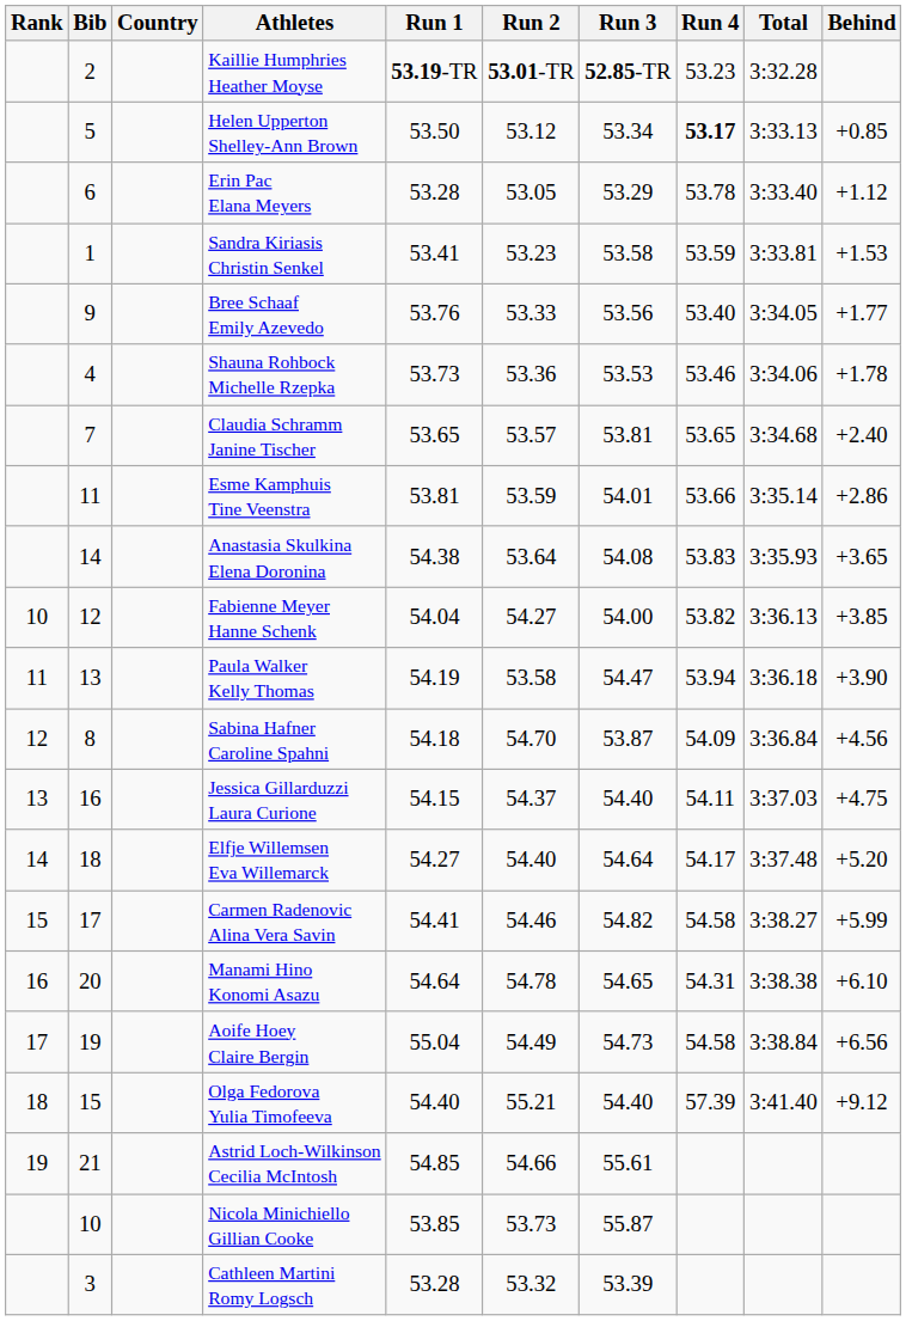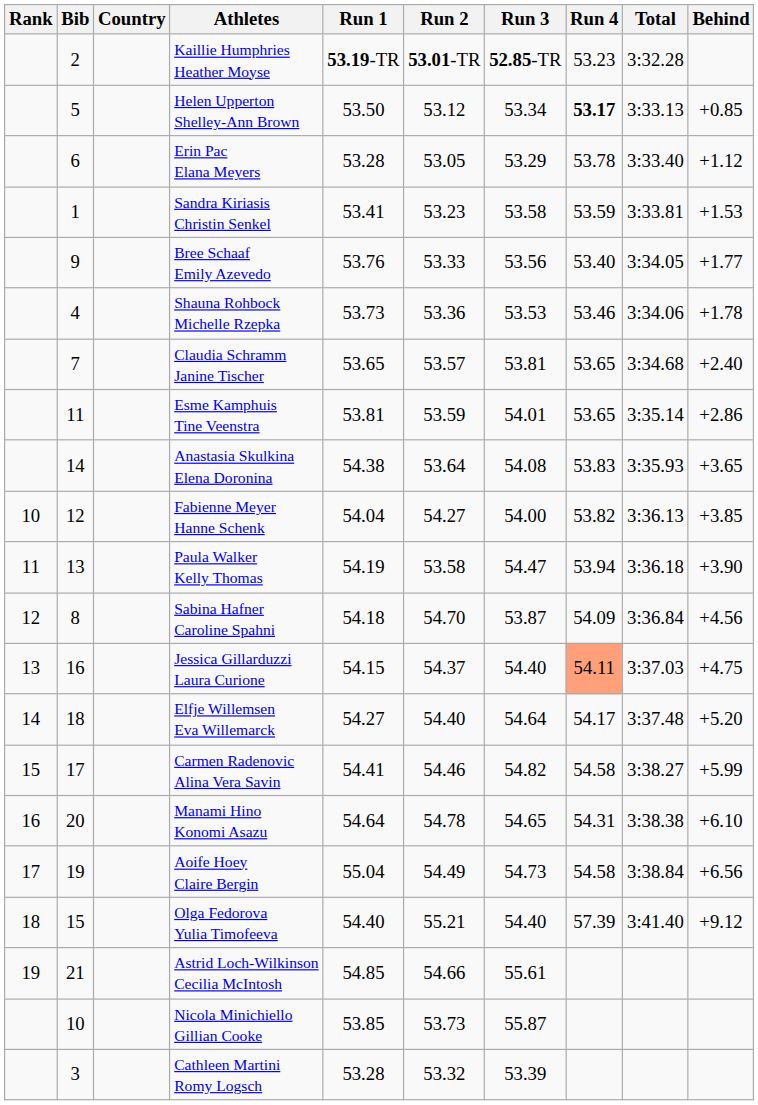Esme Kamphuis Tine Veenstra | Run 4: 53.66 -> 53.65
Jessica Gillarduzzi Laura Curione | Run 4: no background -> lightsalmon background
